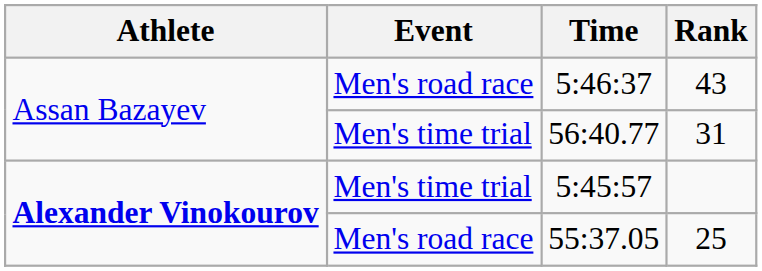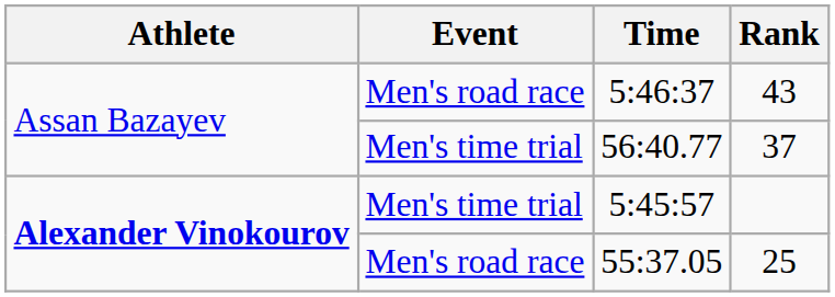56:40.77 | Rank: 31 -> 37
